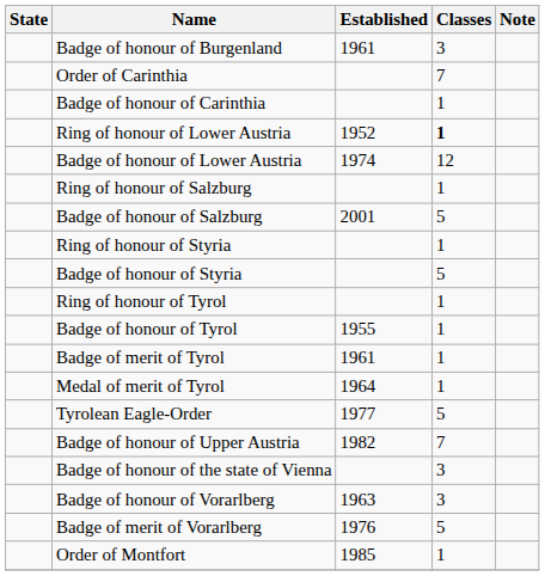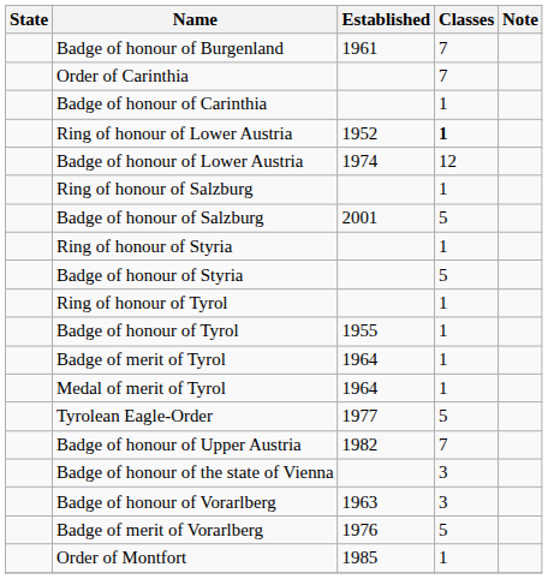Badge of honour of Burgenland | Classes: 3 -> 7
Badge of merit of Tyrol | Established: 1961 -> 1964
